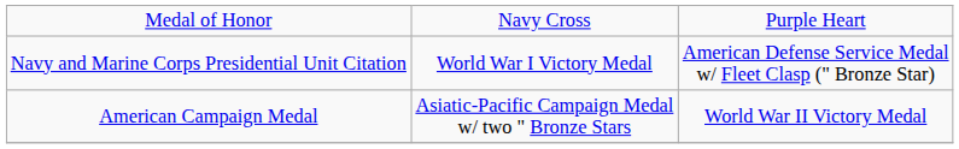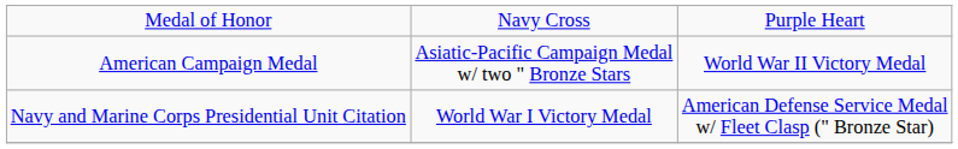rows swapped: Navy and Marine Corps Presidential Unit Citation <-> American Campaign Medal
